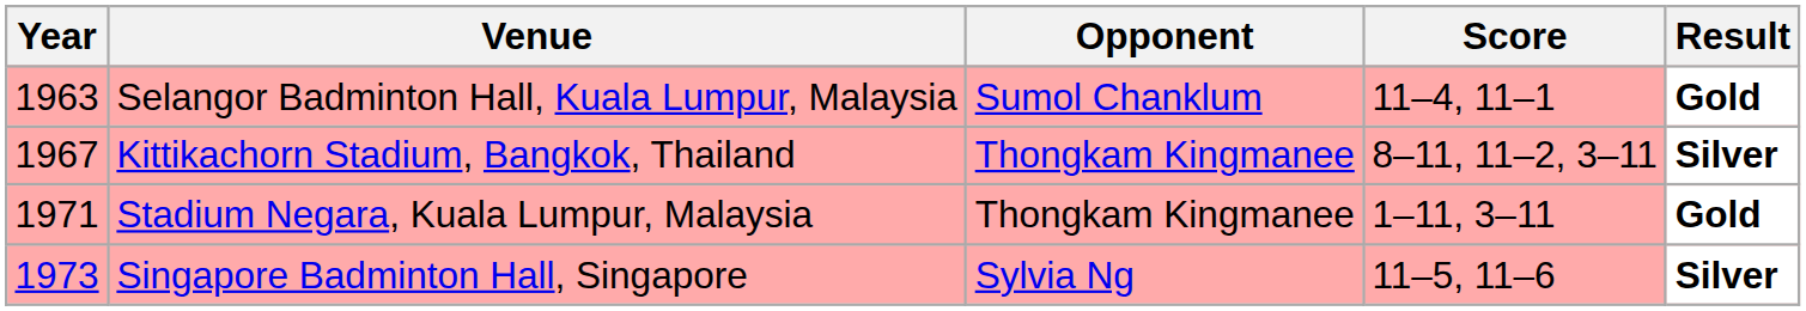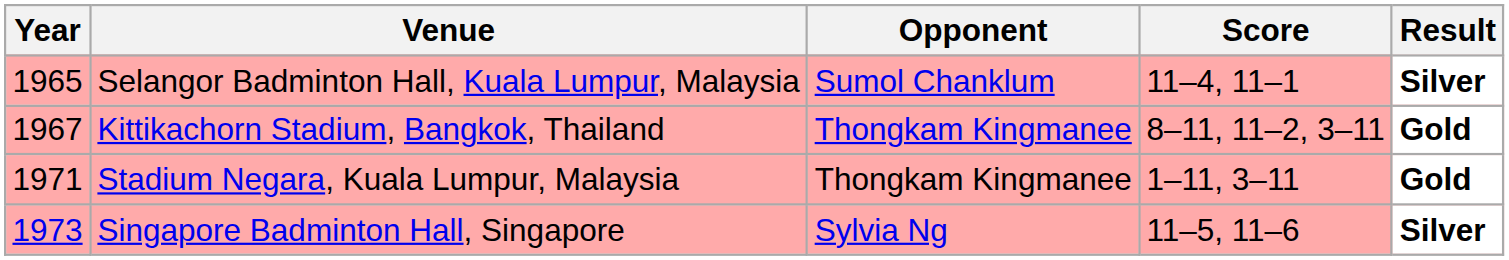Selangor Badminton Hall, Kuala Lumpur, Malaysia | Year: 1963 -> 1965
Selangor Badminton Hall, Kuala Lumpur, Malaysia | Result: Gold -> Silver
Kittikachorn Stadium, Bangkok, Thailand | Result: Silver -> Gold
